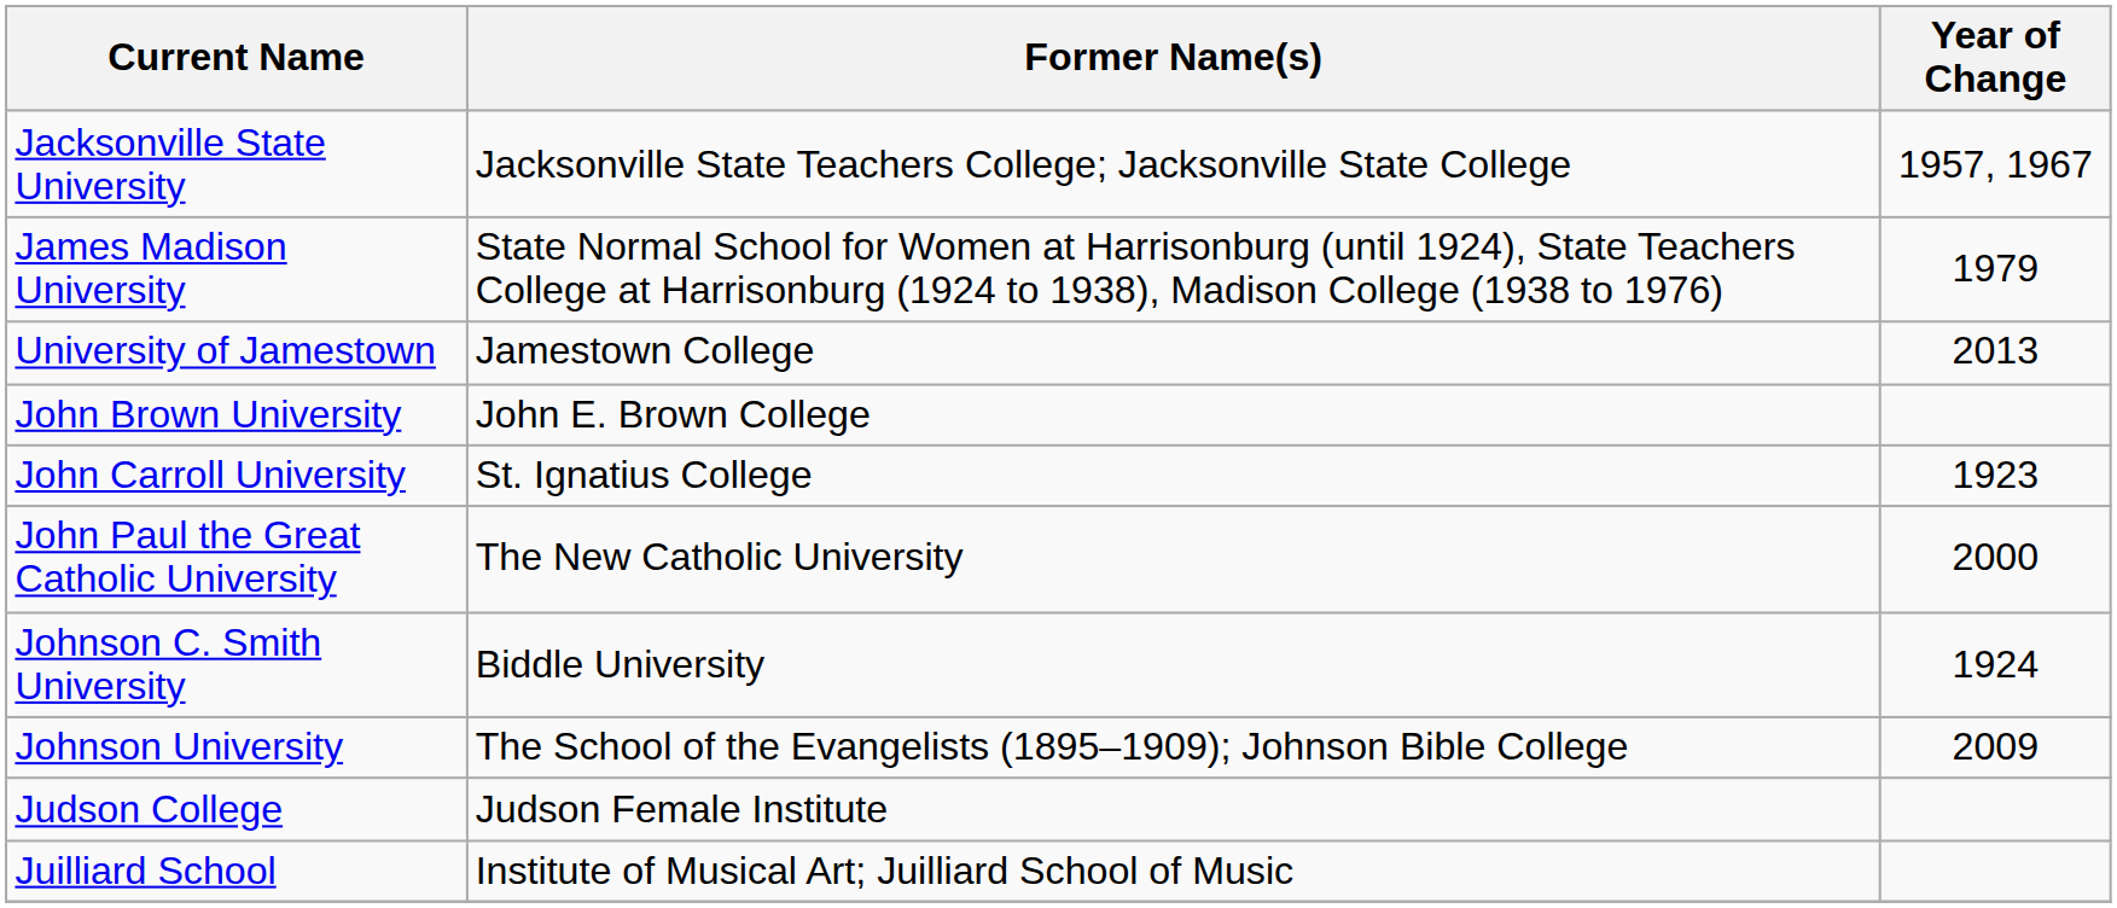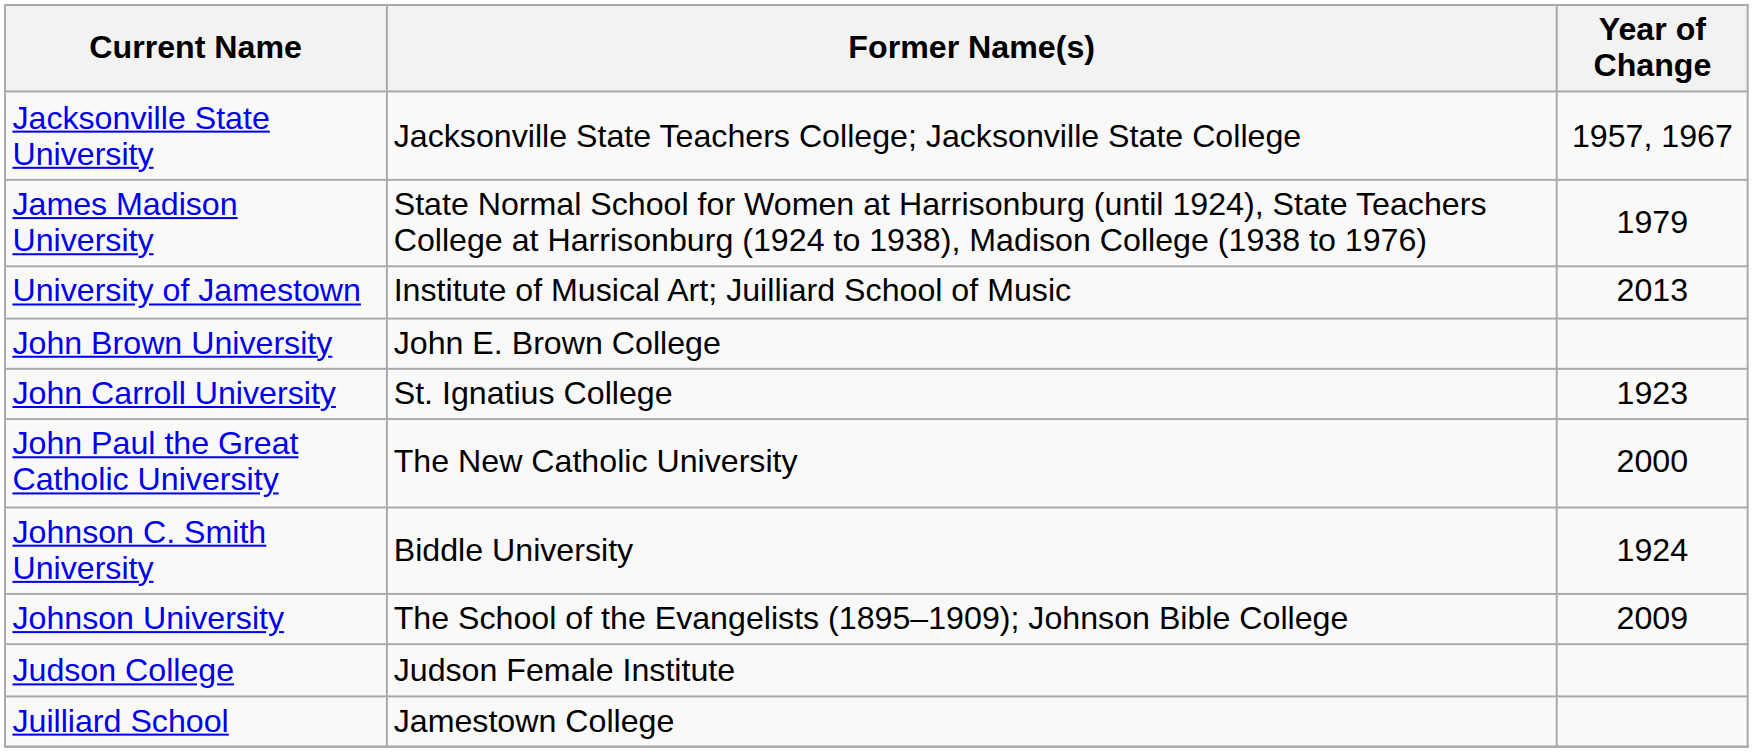University of Jamestown | Former Name(s): Jamestown College -> Institute of Musical Art; Juilliard School of Music
Juilliard School | Former Name(s): Institute of Musical Art; Juilliard School of Music -> Jamestown College
